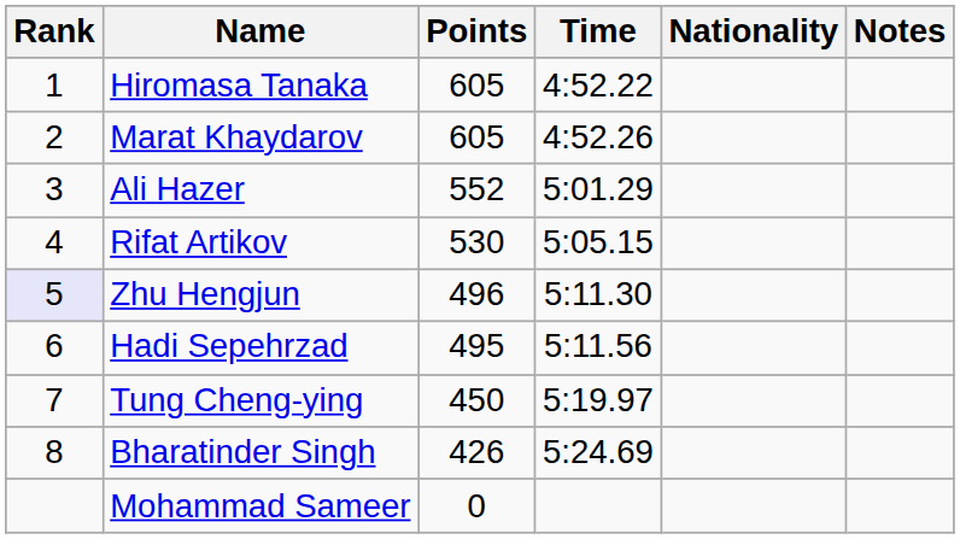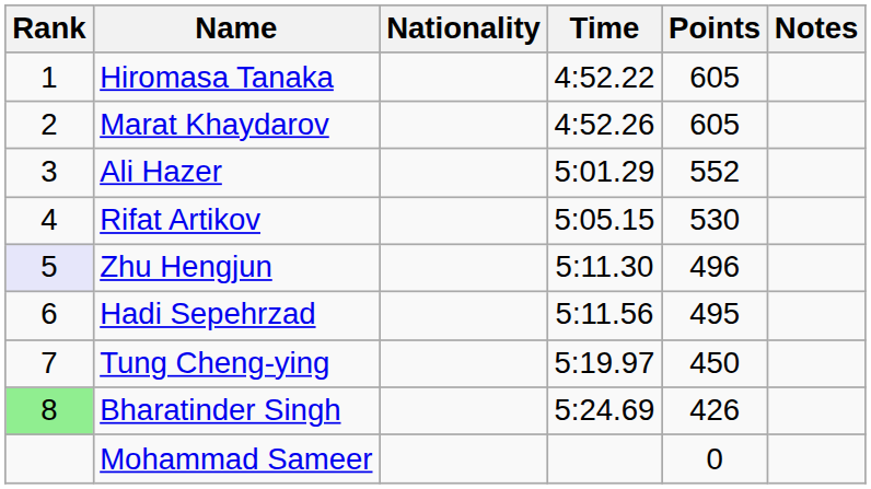columns swapped: Nationality <-> Points
Bharatinder Singh | Rank: no background -> lightgreen background
